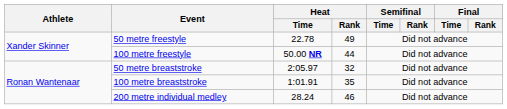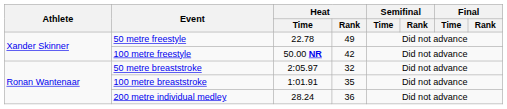100 metre freestyle | Heat / Rank: 44 -> 42
200 metre individual medley | Heat / Rank: 46 -> 36
